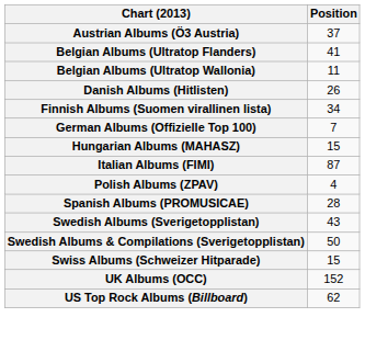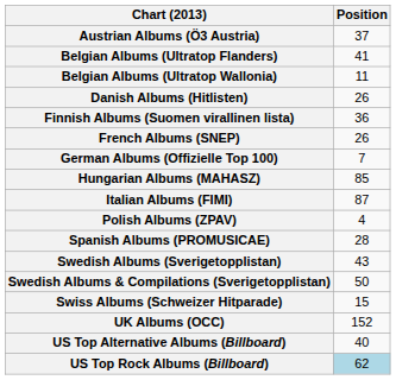Finnish Albums (Suomen virallinen lista) | Position: 34 -> 36
+ row: French Albums (SNEP) | 26
Hungarian Albums (MAHASZ) | Position: 15 -> 85
+ row: US Top Alternative Albums (Billboard) | 40
US Top Rock Albums (Billboard) | Position: no background -> lightblue background
